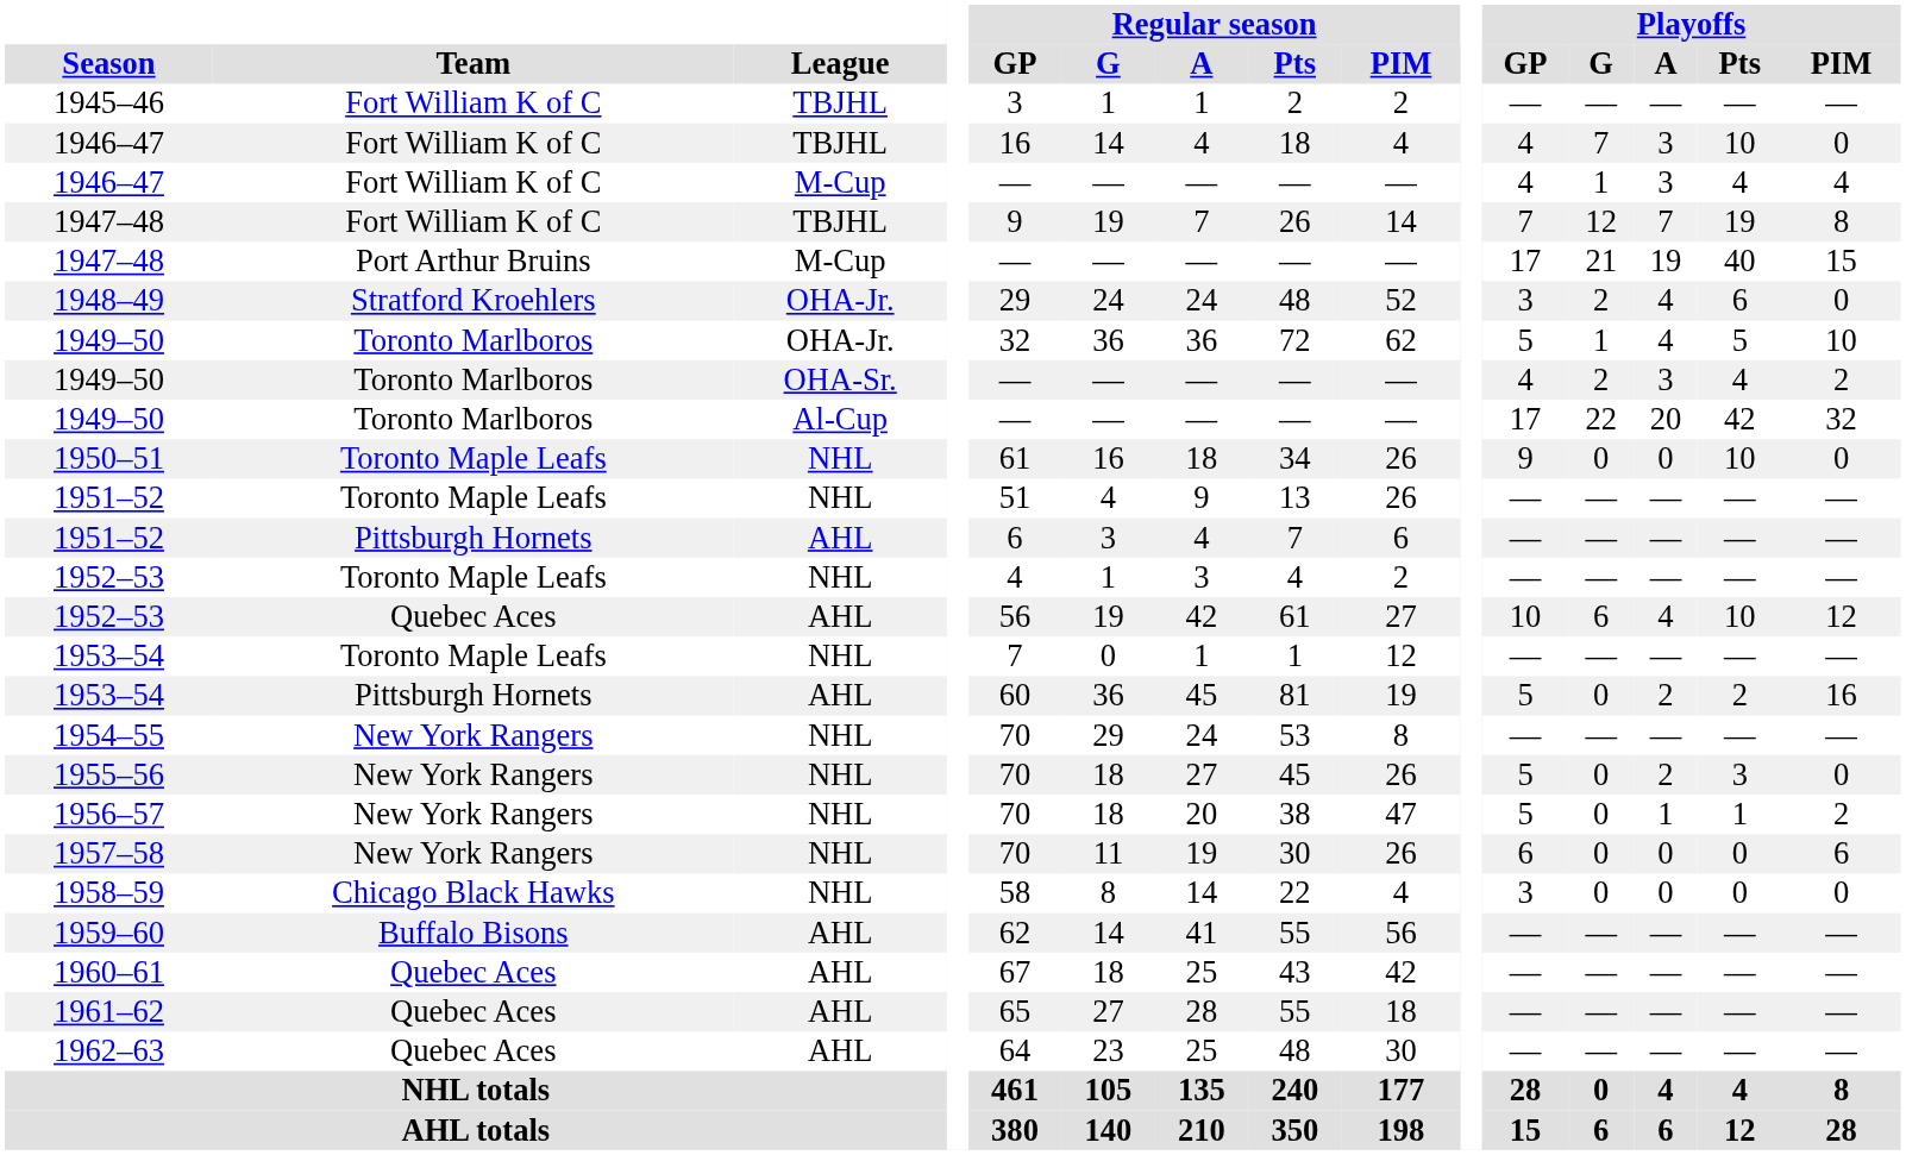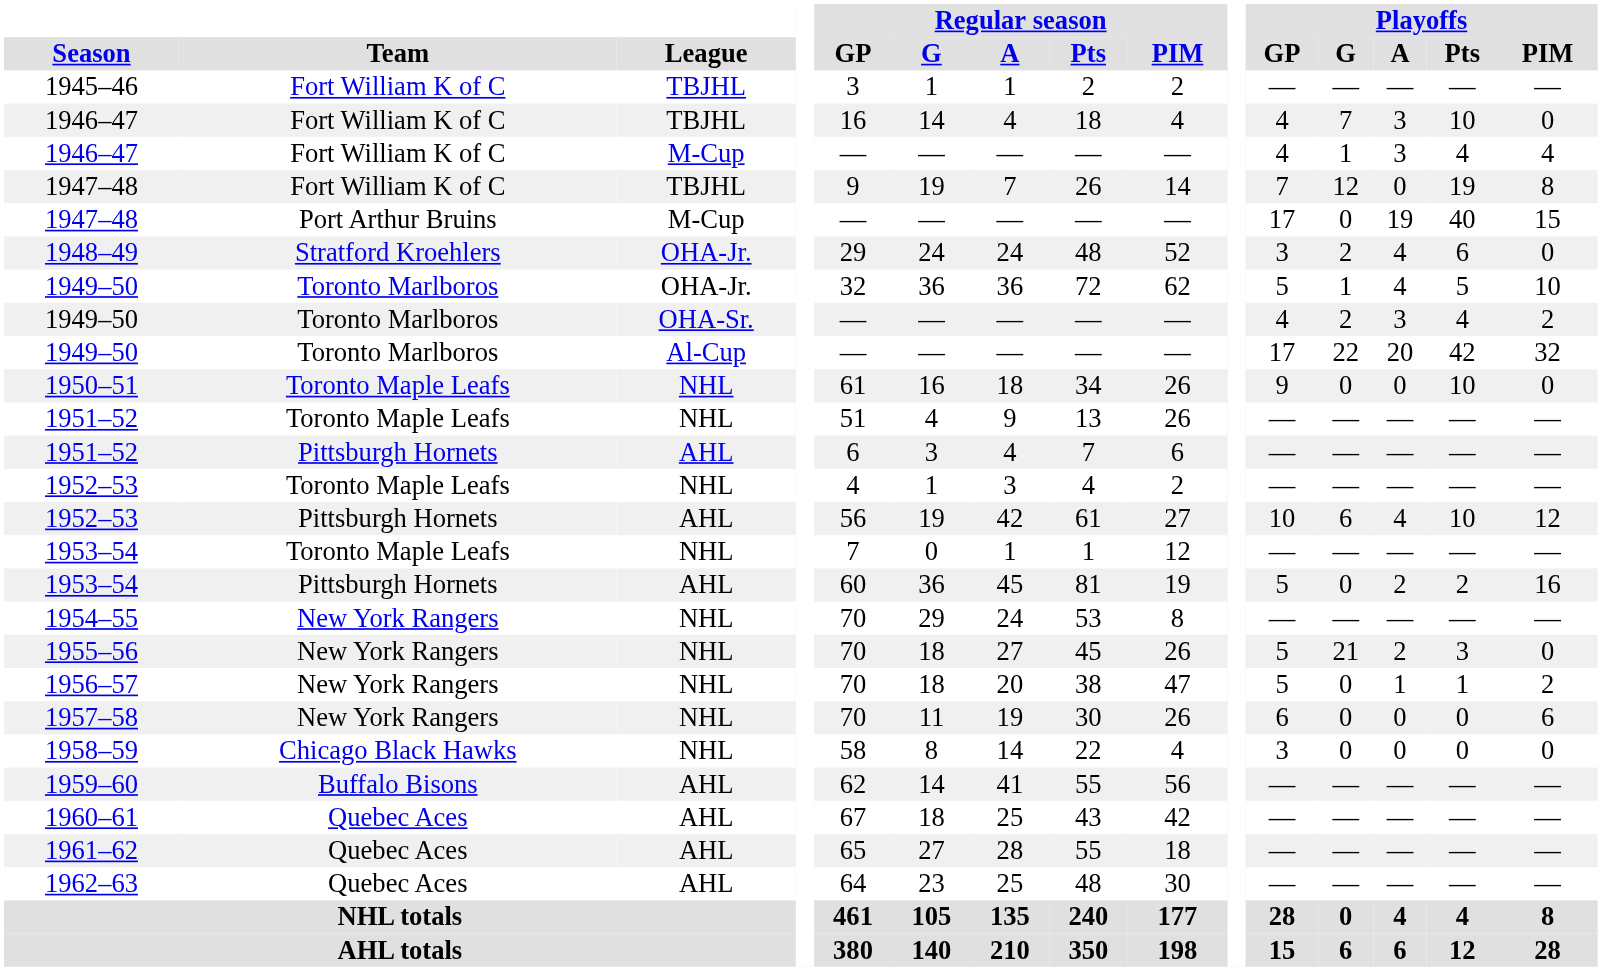1947–48 / TBJHL | Playoffs / A: 7 -> 0
1947–48 / M-Cup | Playoffs / G: 21 -> 0
1952–53 / AHL | Team: Quebec Aces -> Pittsburgh Hornets
1955–56 | Playoffs / G: 0 -> 21
